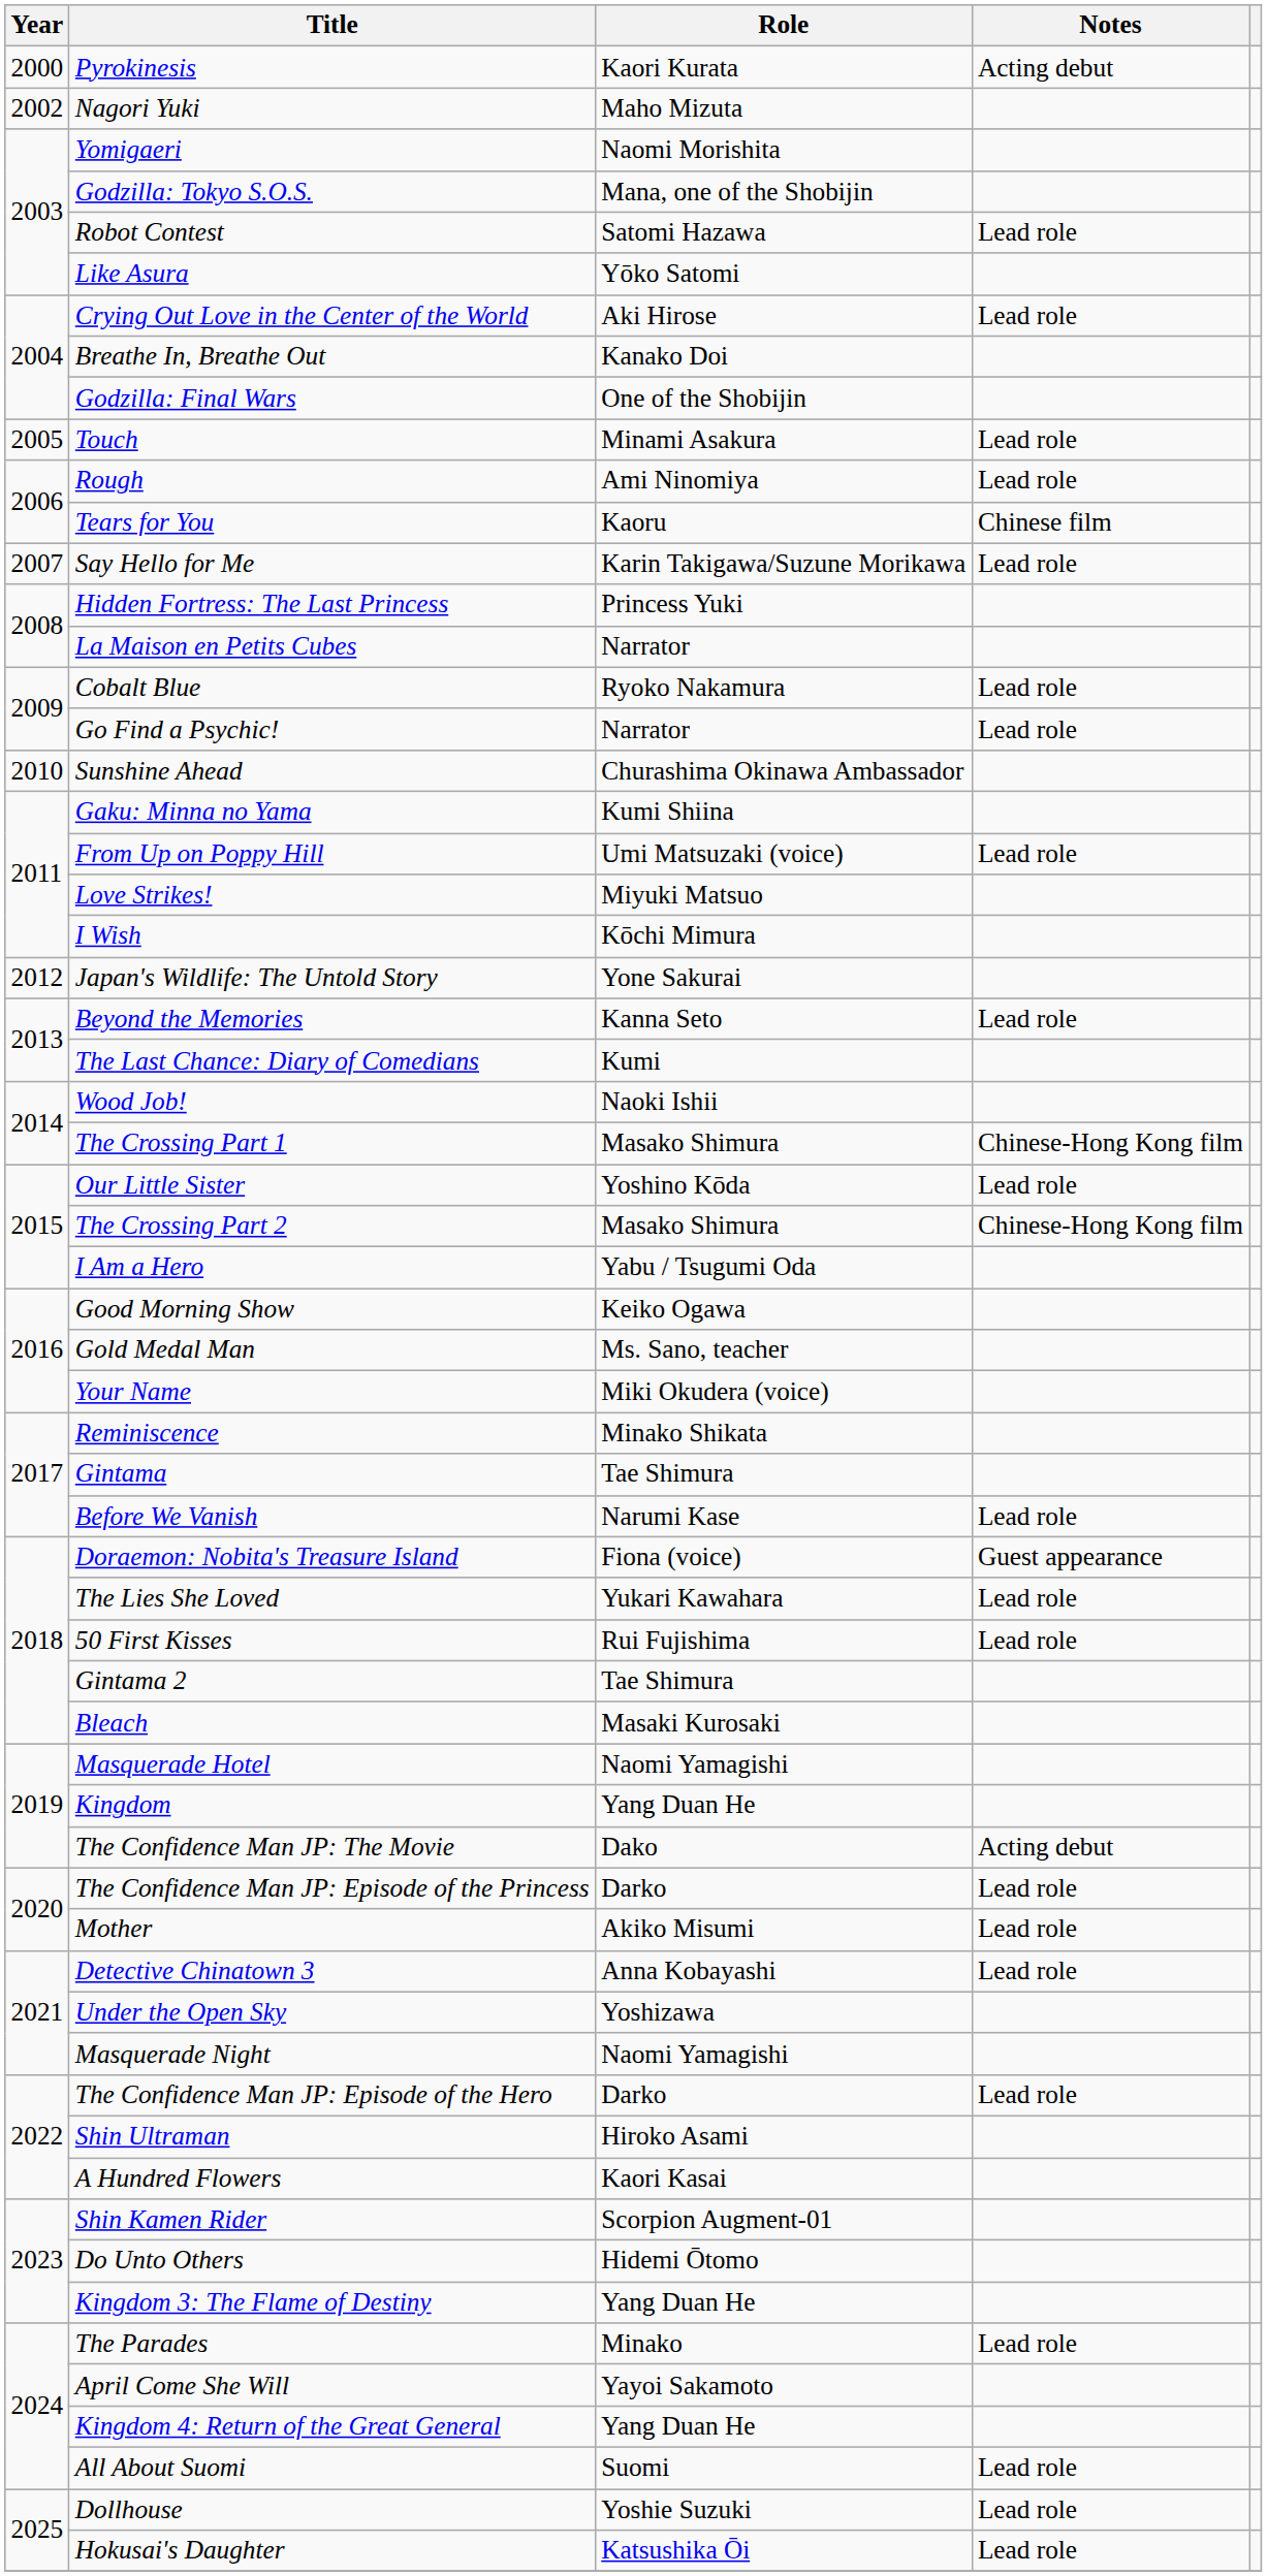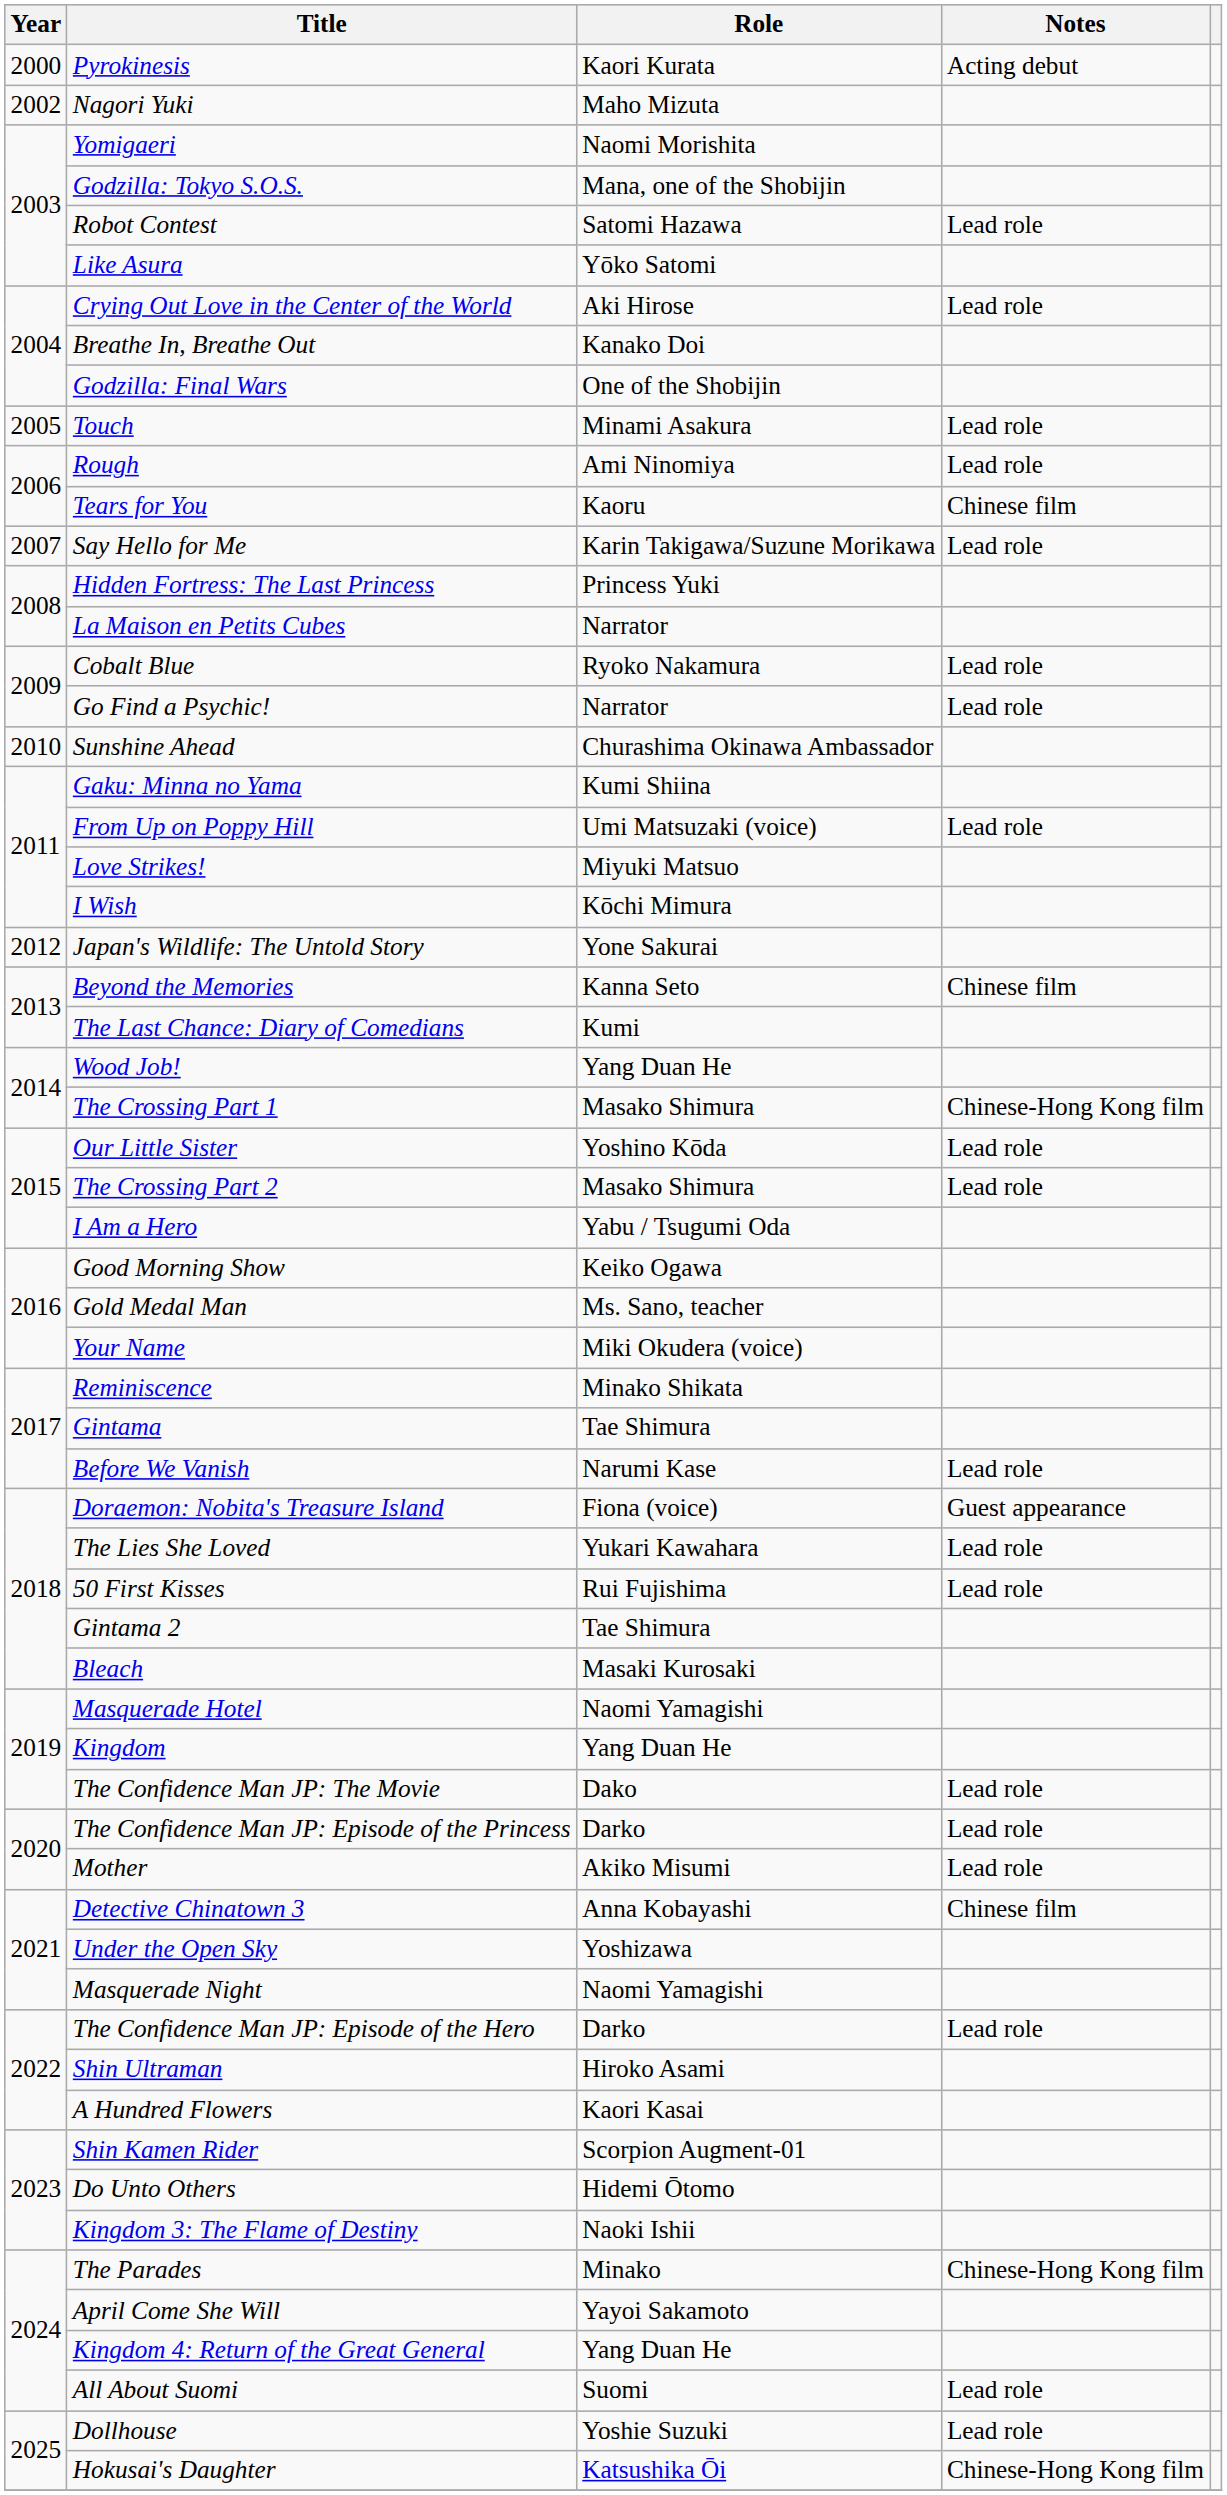Beyond the Memories | Notes: Lead role -> Chinese film
Wood Job! | Role: Naoki Ishii -> Yang Duan He
The Crossing Part 2 | Notes: Chinese-Hong Kong film -> Lead role
The Confidence Man JP: The Movie | Notes: Acting debut -> Lead role
Detective Chinatown 3 | Notes: Lead role -> Chinese film
Kingdom 3: The Flame of Destiny | Role: Yang Duan He -> Naoki Ishii
The Parades | Notes: Lead role -> Chinese-Hong Kong film
Hokusai's Daughter | Notes: Lead role -> Chinese-Hong Kong film
